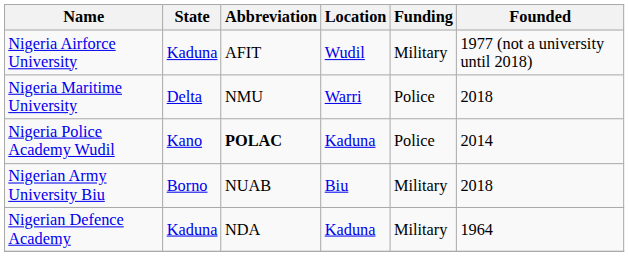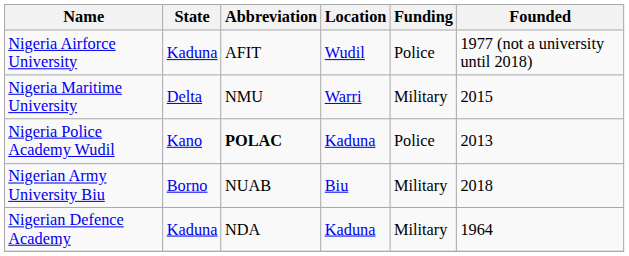Nigeria Airforce University | Funding: Military -> Police
Nigeria Maritime University | Funding: Police -> Military
Nigeria Maritime University | Founded: 2018 -> 2015
Nigeria Police Academy Wudil | Founded: 2014 -> 2013
